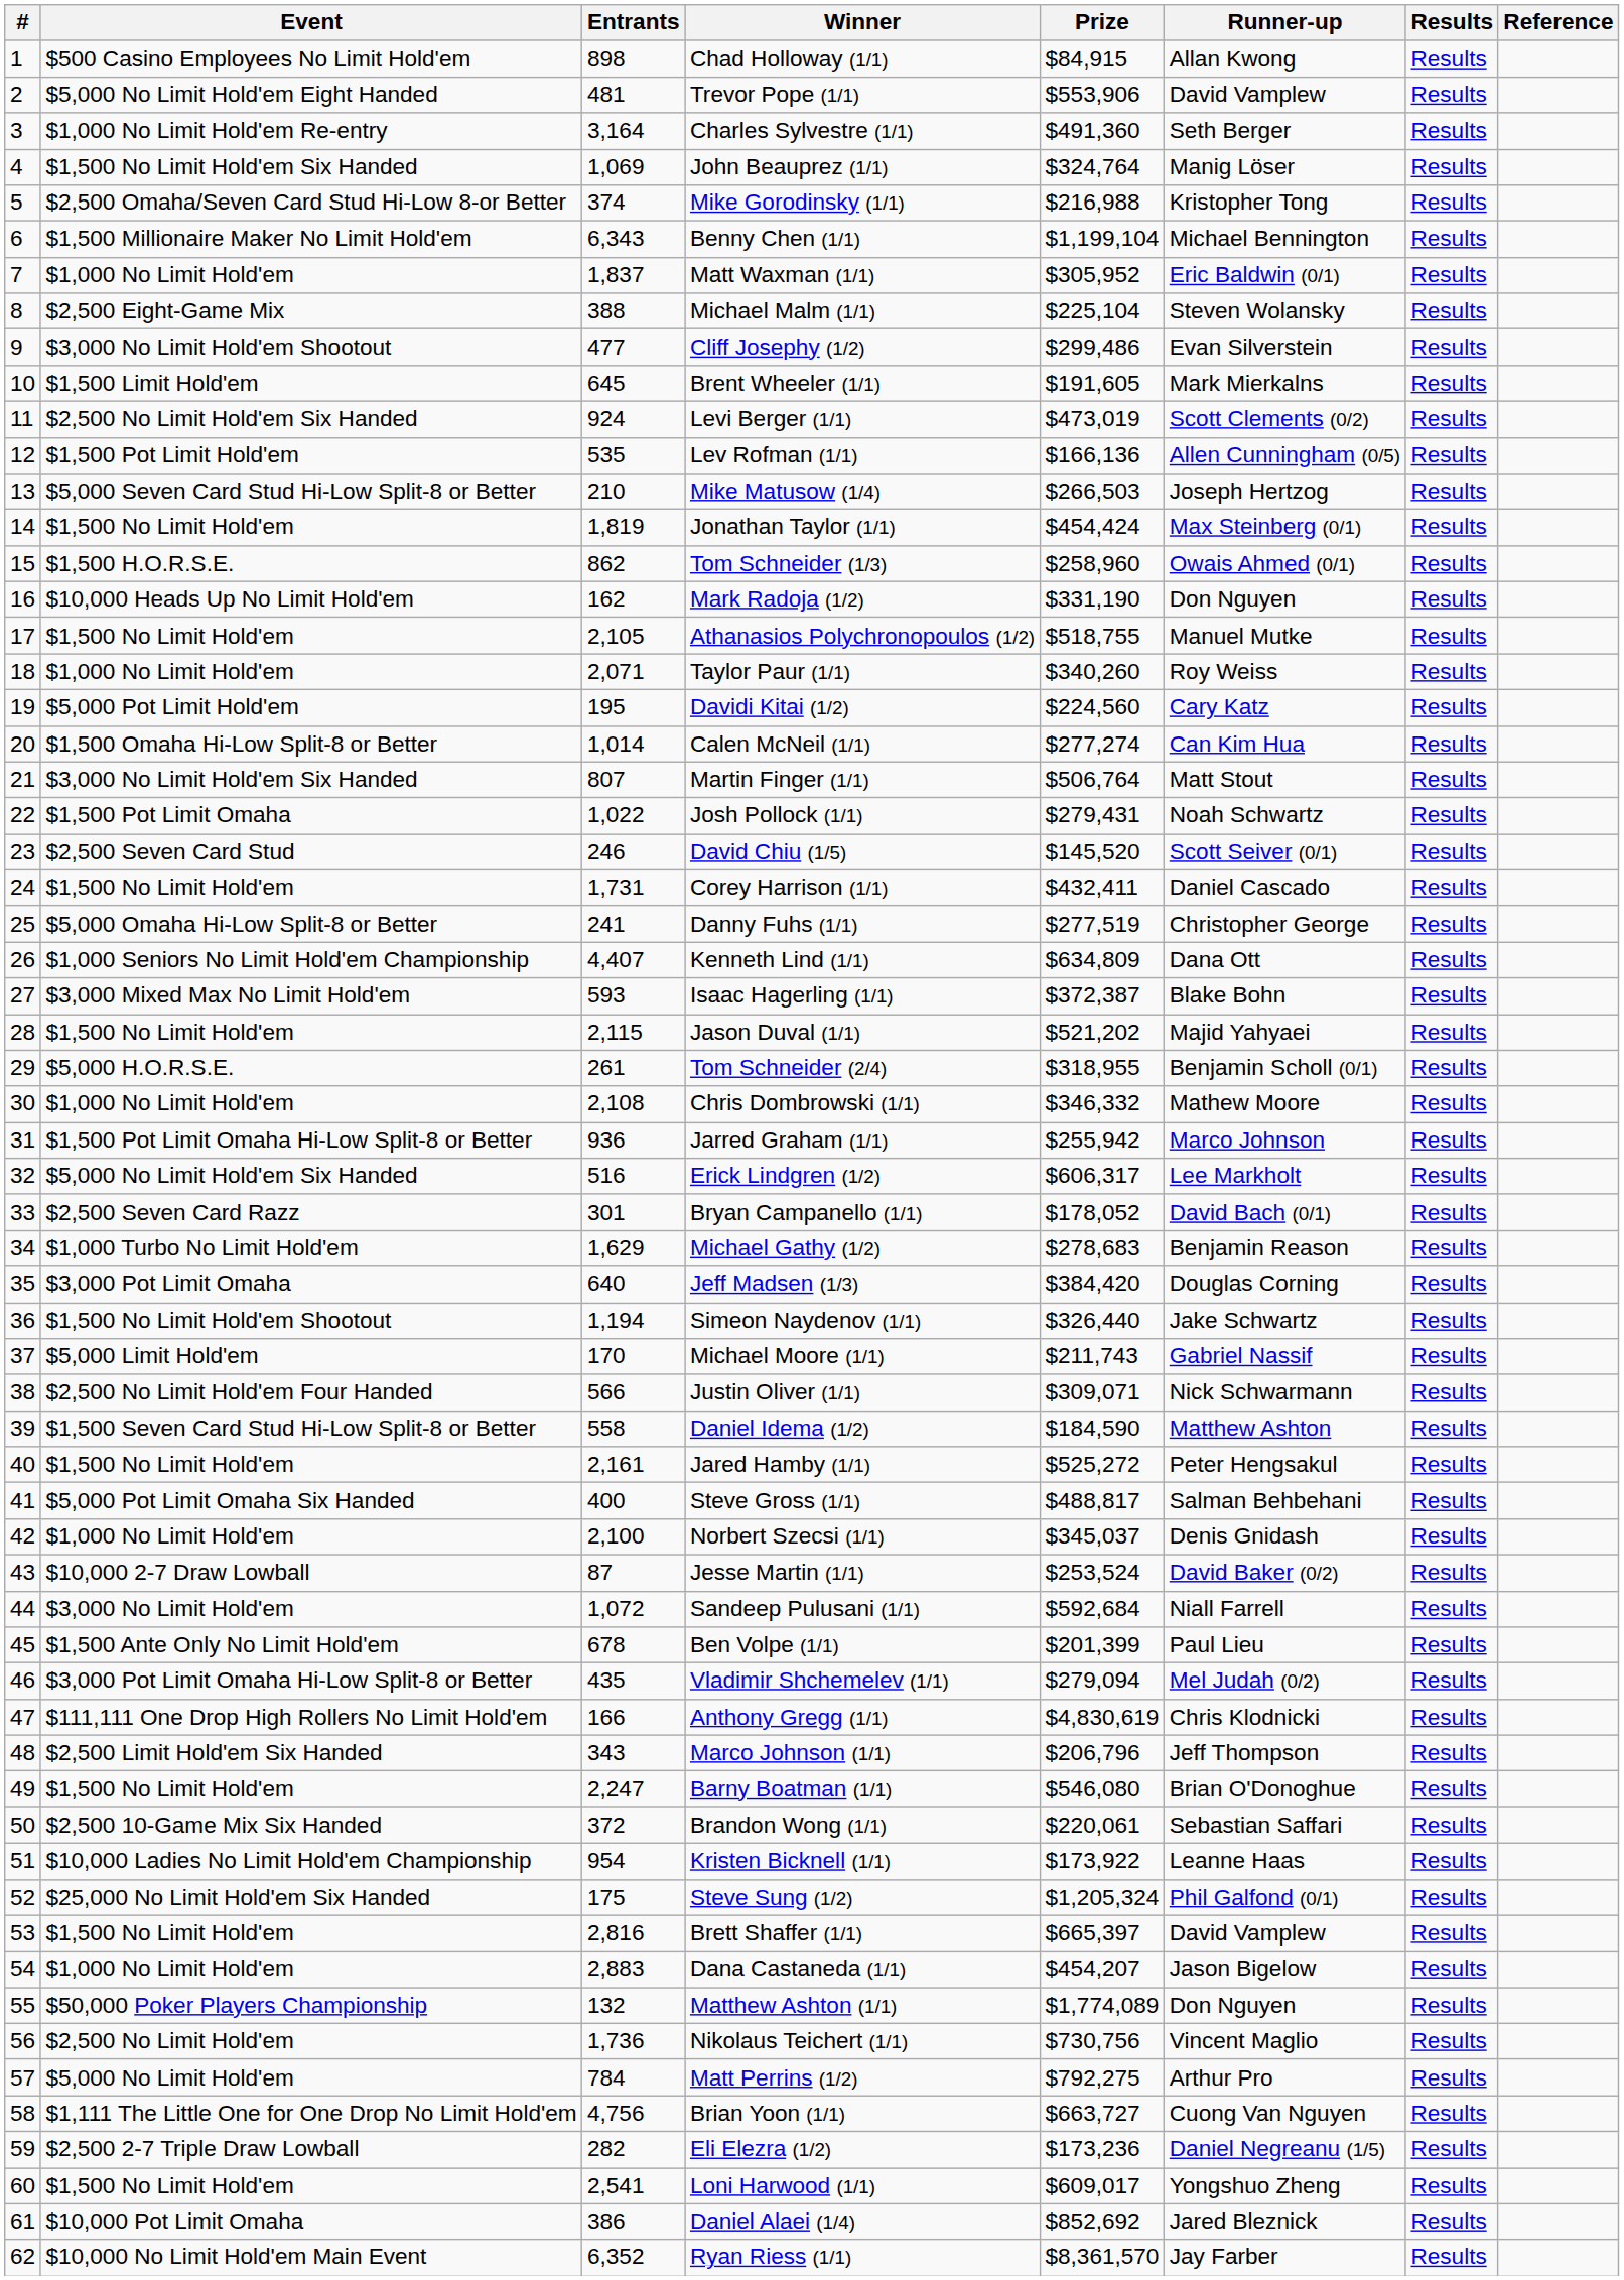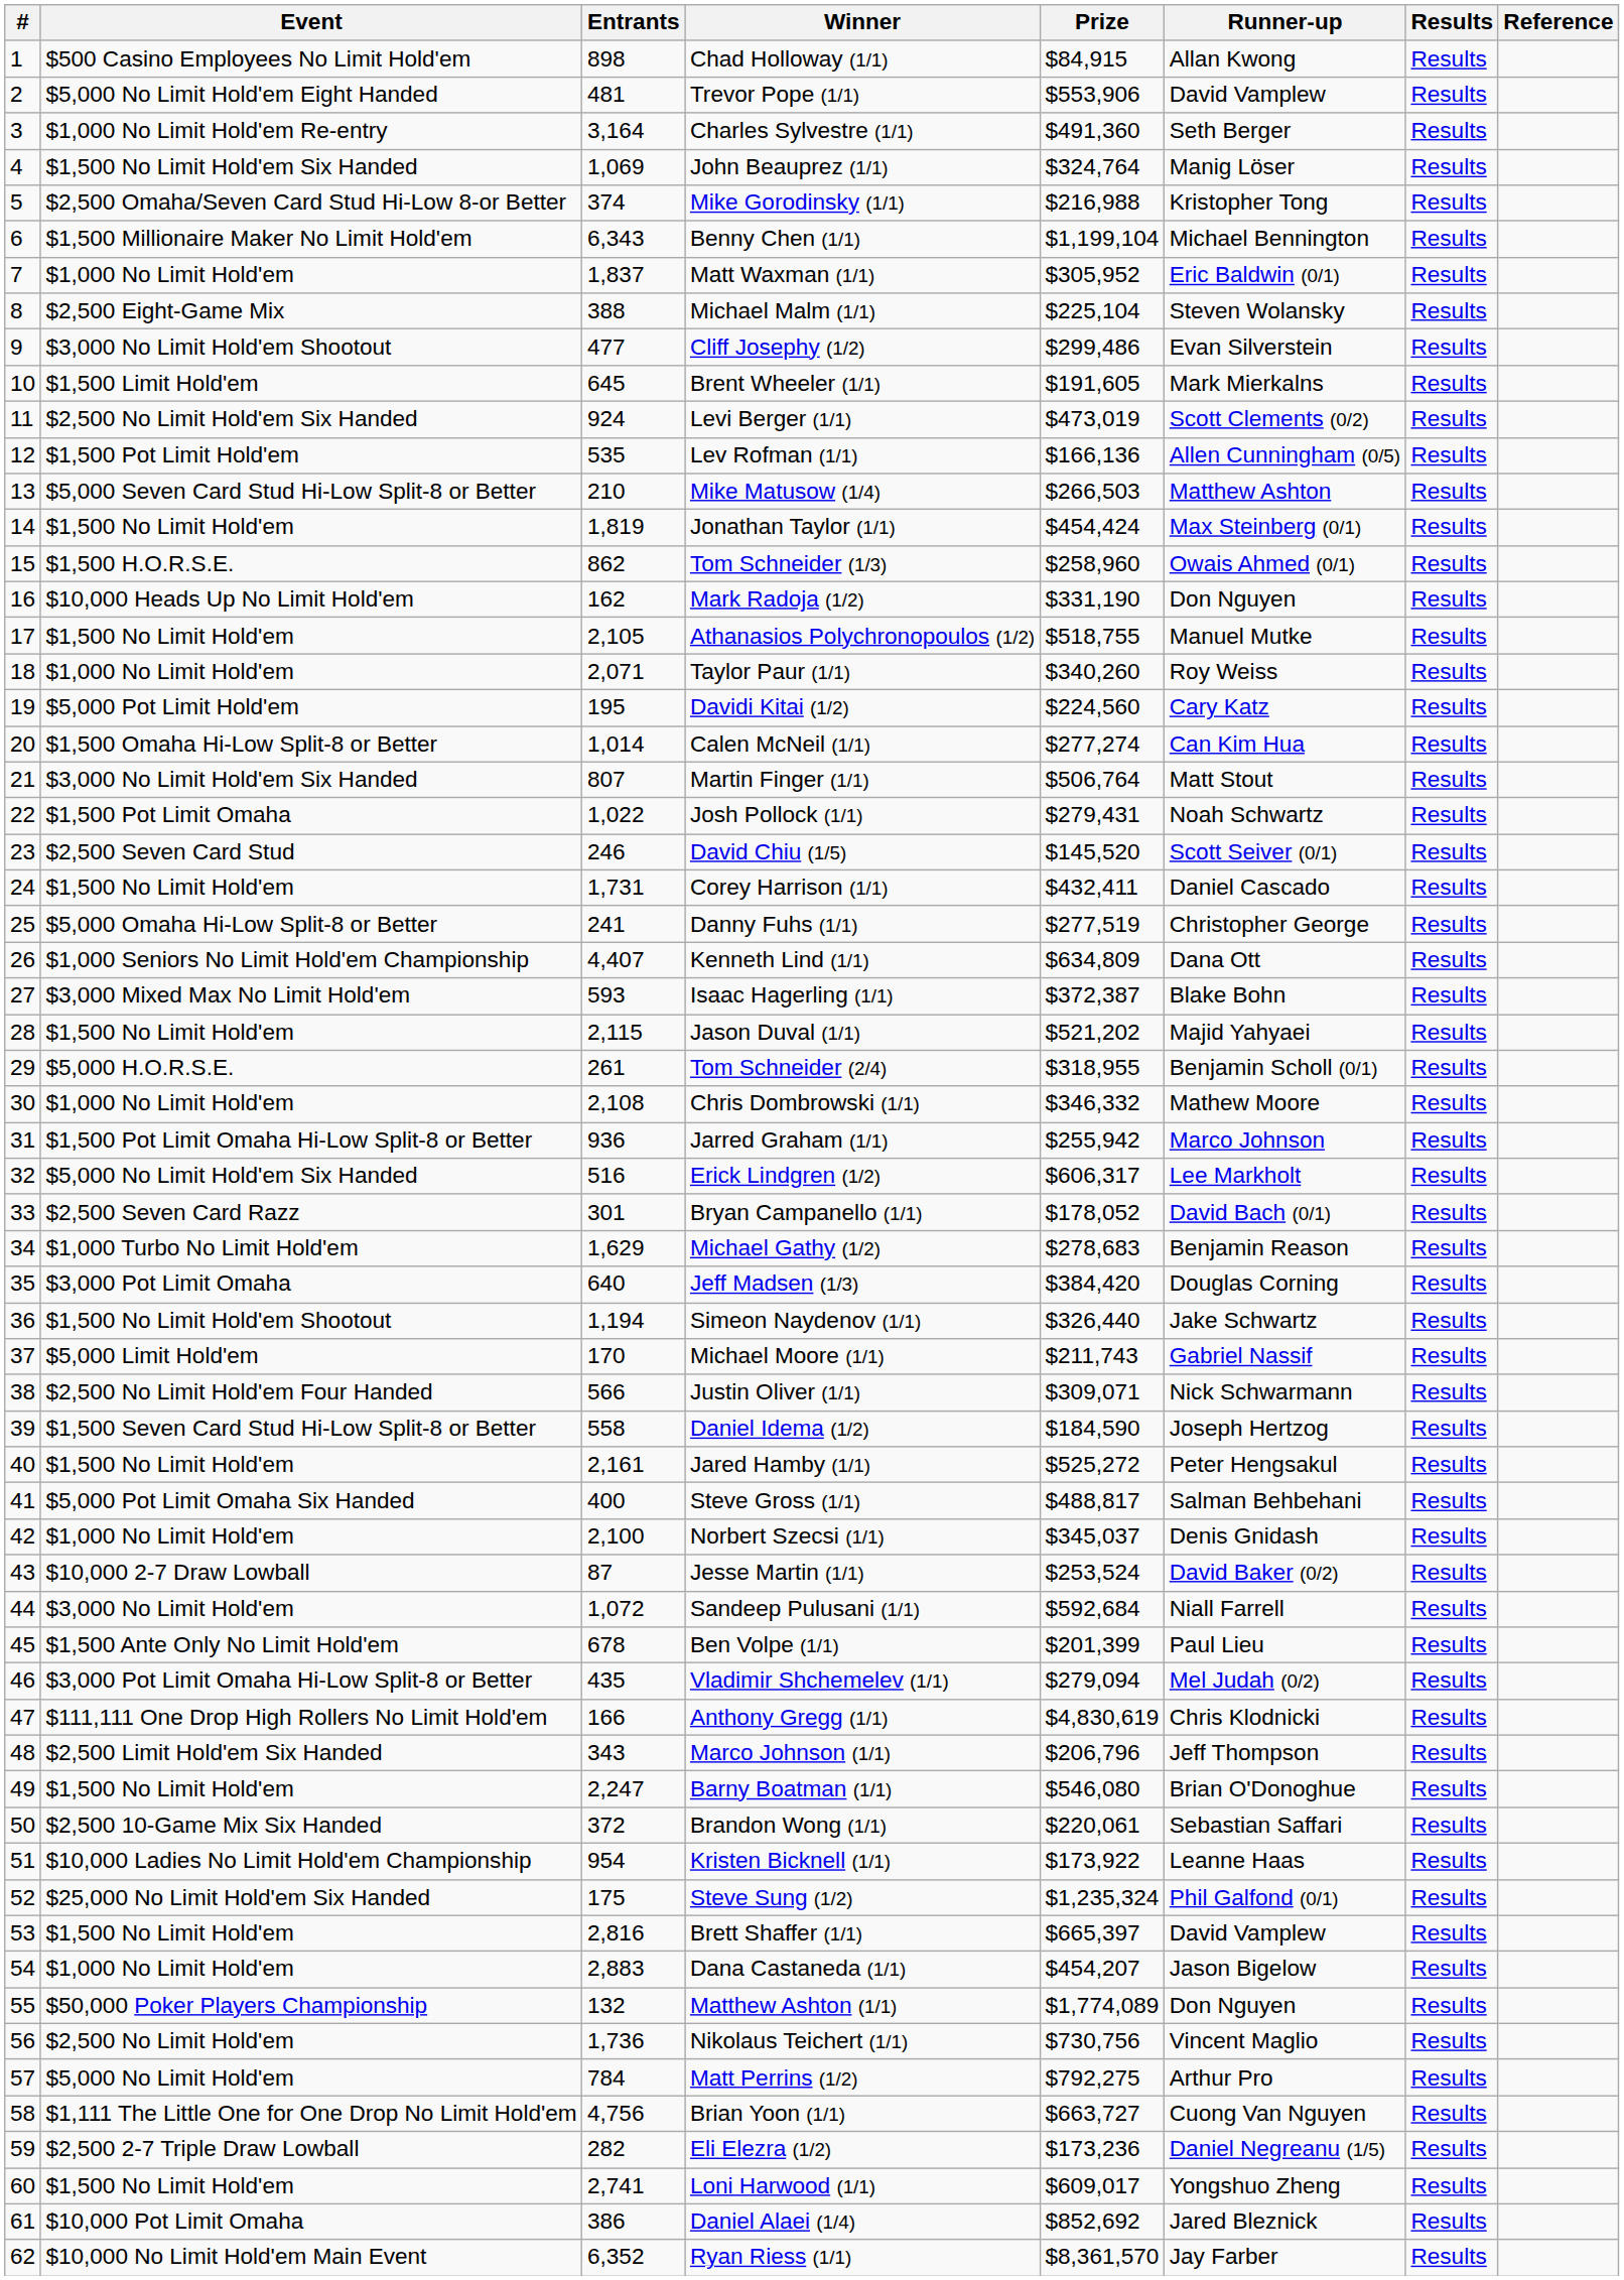Mike Matusow (1/4) | Runner-up: Joseph Hertzog -> Matthew Ashton
Daniel Idema (1/2) | Runner-up: Matthew Ashton -> Joseph Hertzog
Steve Sung (1/2) | Prize: $1,205,324 -> $1,235,324
Loni Harwood (1/1) | Entrants: 2,541 -> 2,741
